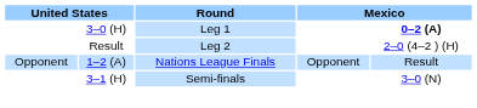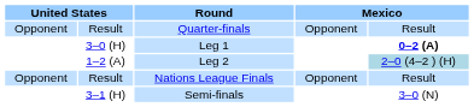+ row: Opponent | Result | Quarter-finals | Opponent | Result
Leg 2 | column 2: Result -> 1–2 (A)
Leg 2 | column 5: no background -> lightblue background
Nations League Finals | column 2: 1–2 (A) -> Result
